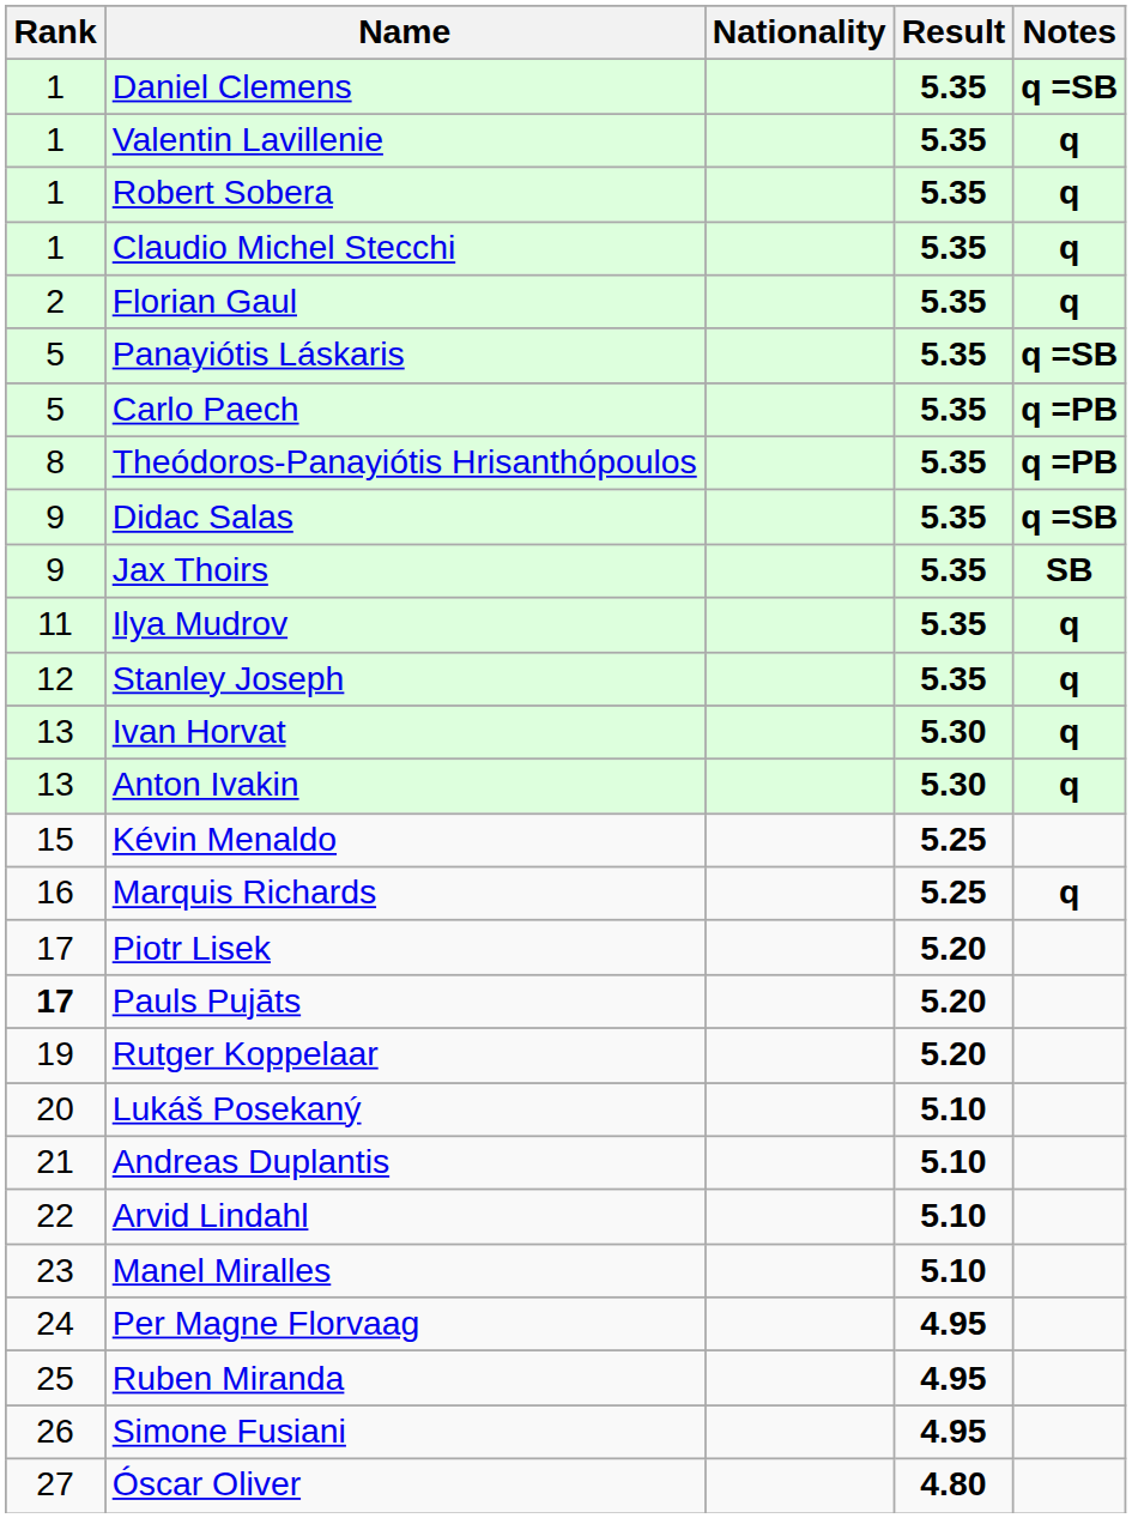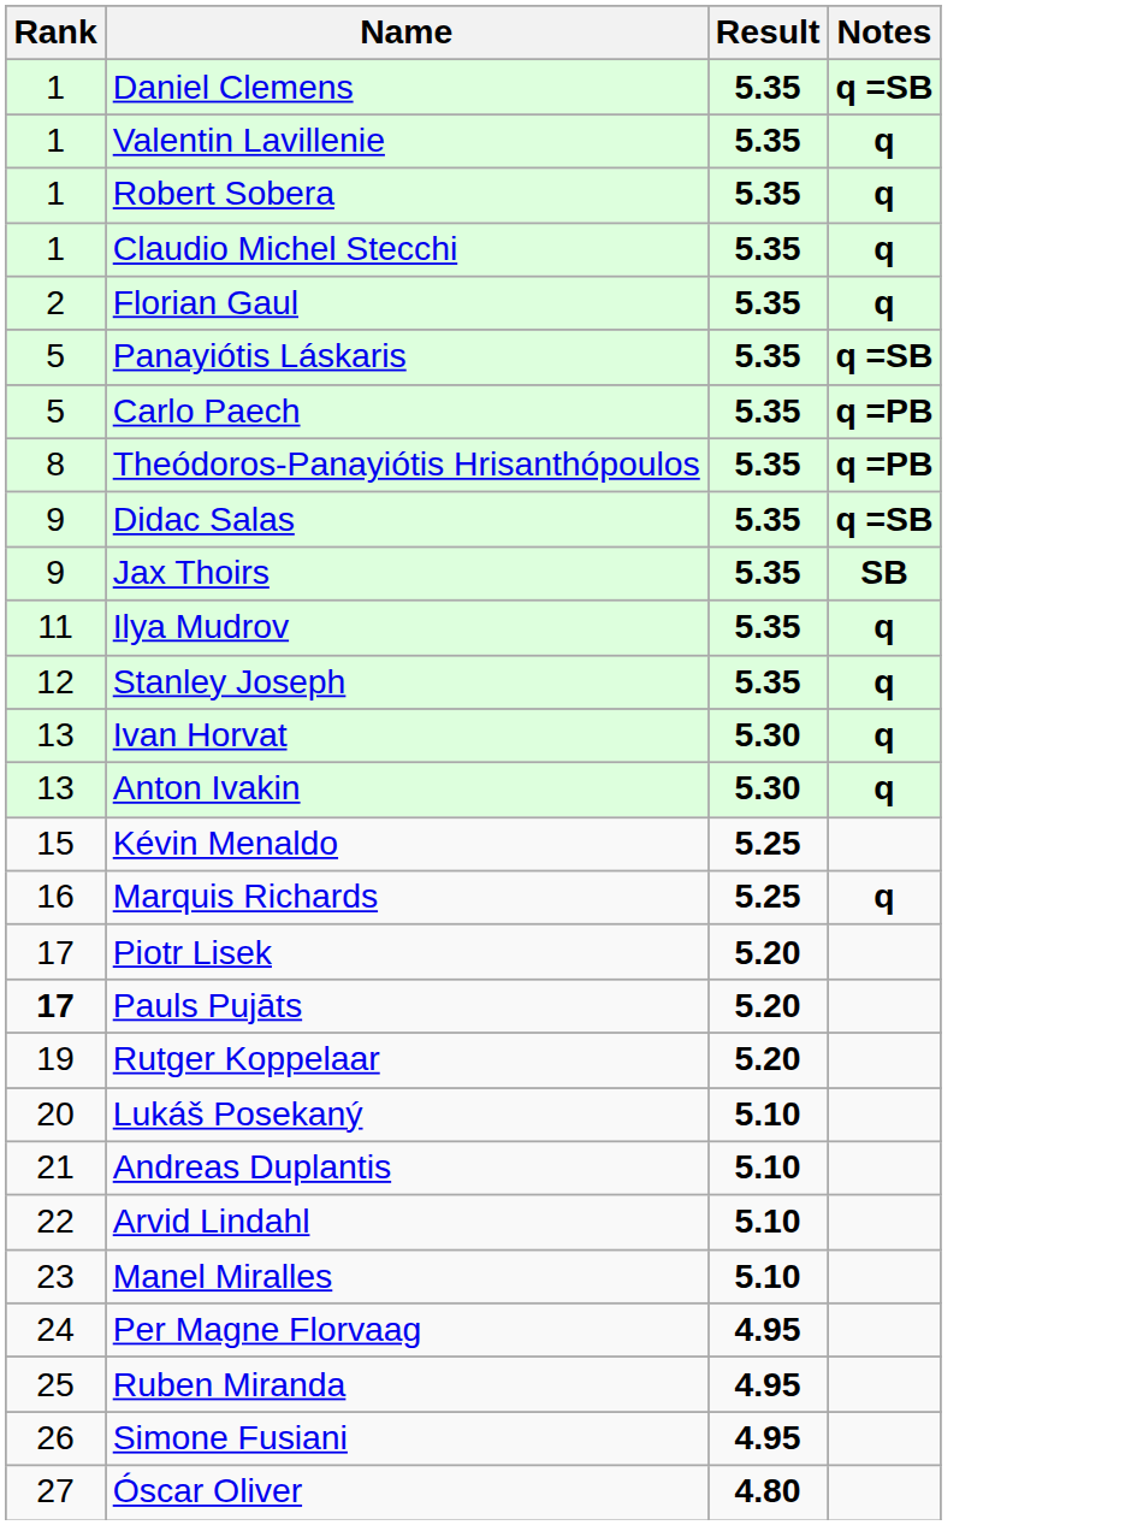- column: Nationality
